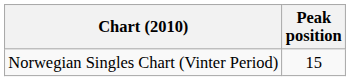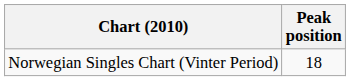Norwegian Singles Chart (Vinter Period) | Peak position: 15 -> 18
